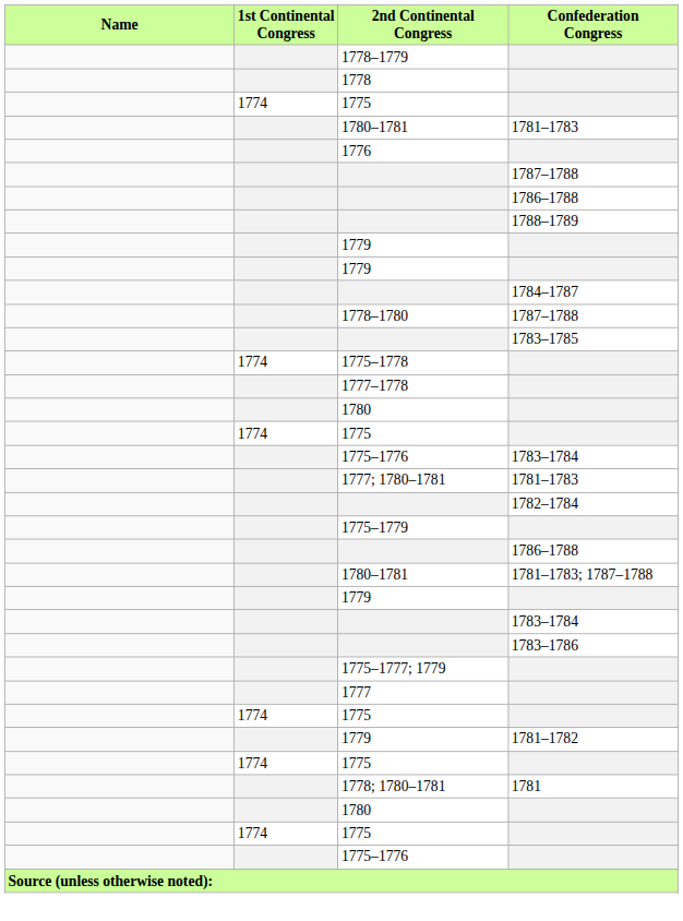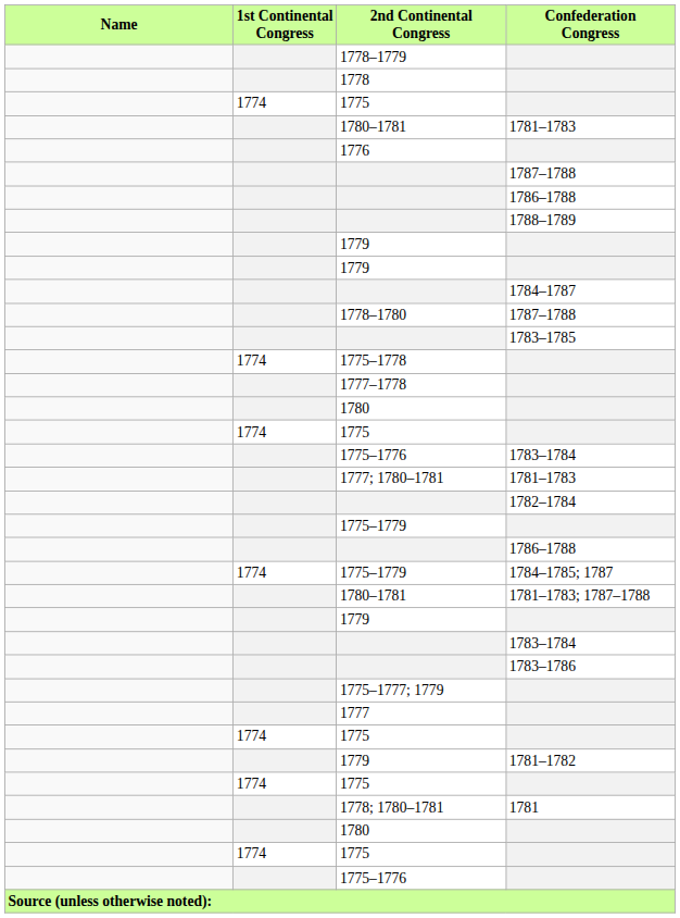+ row: 1774 | 1775–1779 | 1784–1785; 1787
